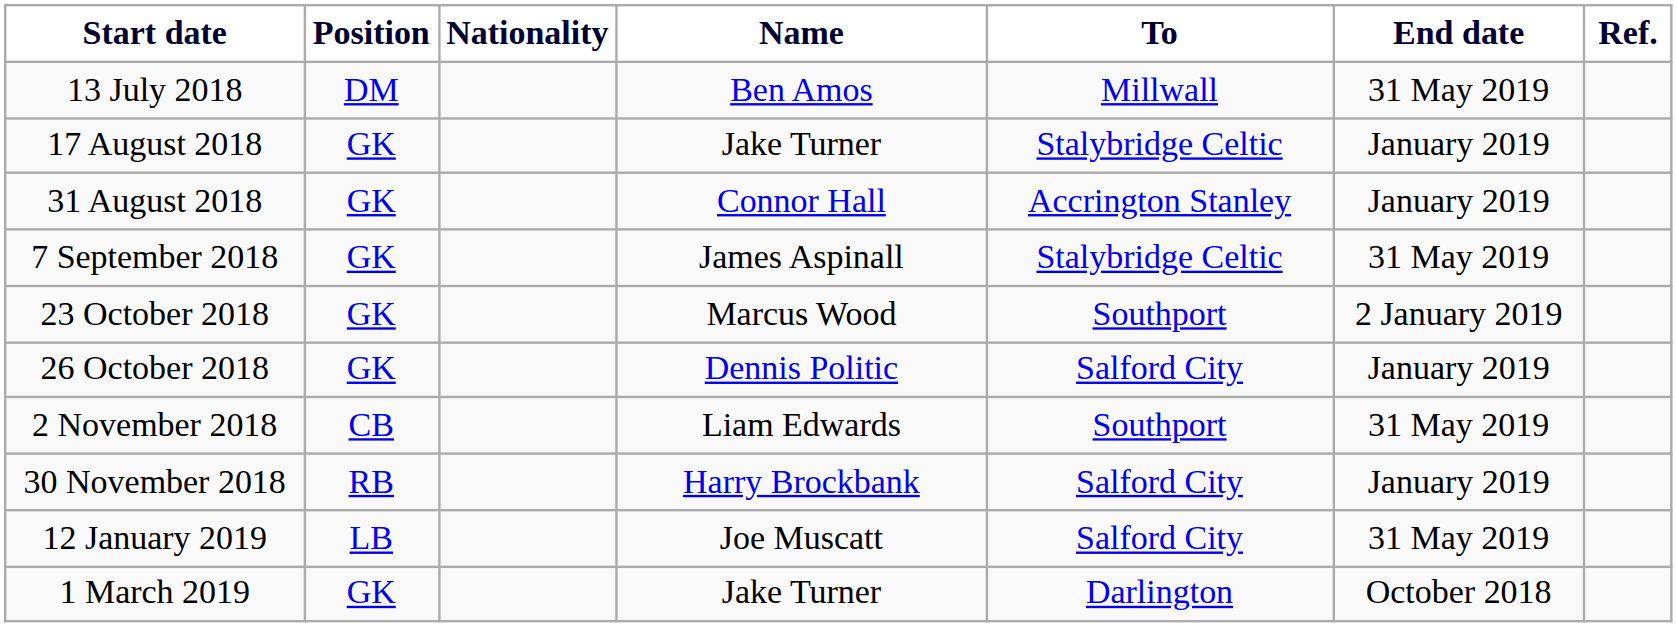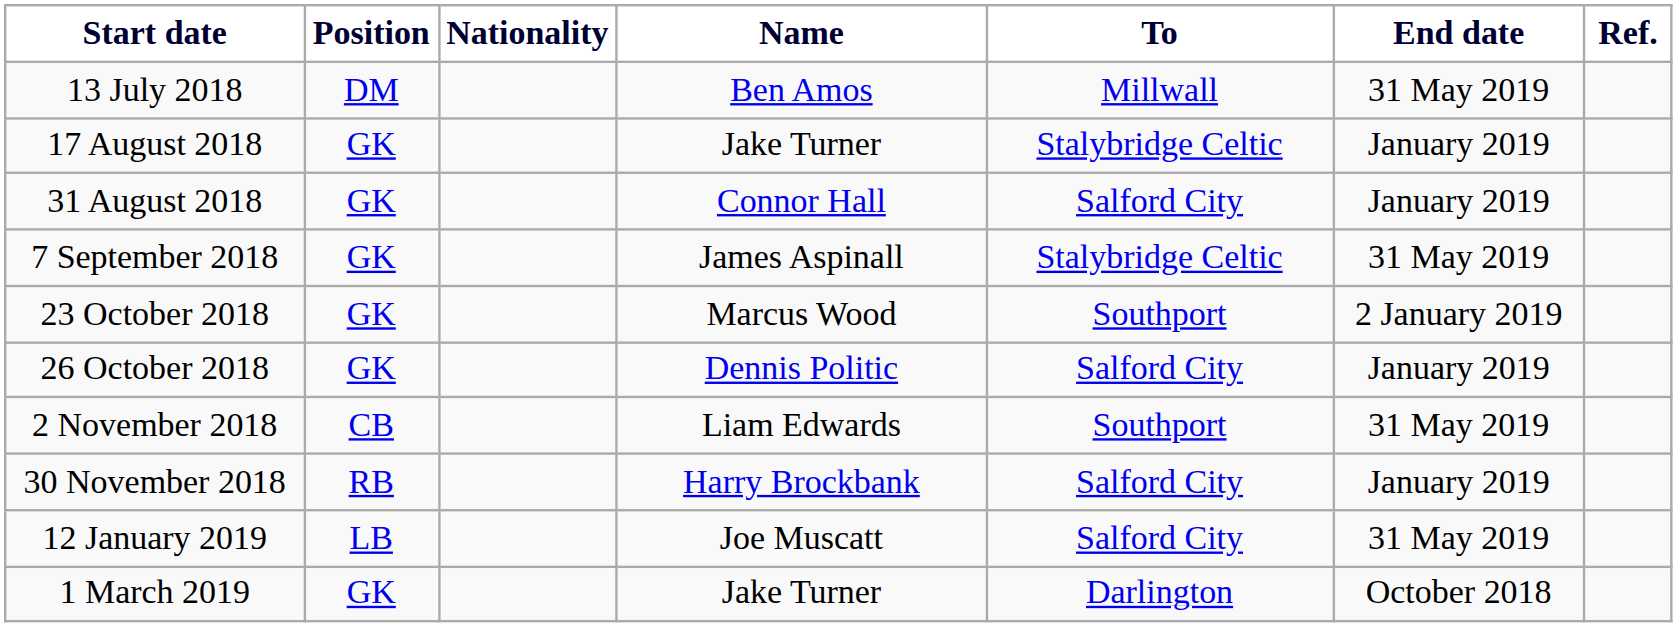31 August 2018 | To: Accrington Stanley -> Salford City
